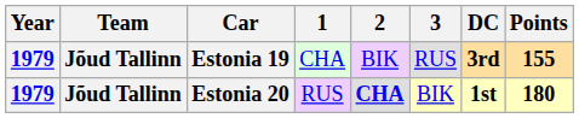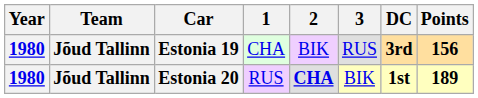Estonia 19 | Year: 1979 -> 1980
Estonia 19 | Points: 155 -> 156
Estonia 20 | Year: 1979 -> 1980
Estonia 20 | Points: 180 -> 189
